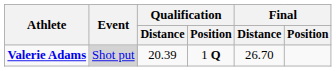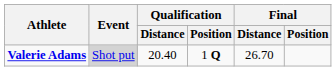Valerie Adams | Qualification / Distance: 20.39 -> 20.40
